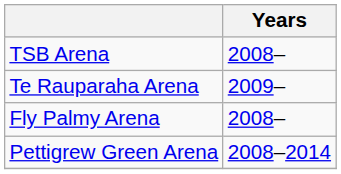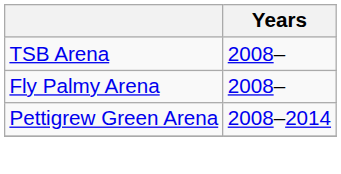- row: Te Rauparaha Arena | 2009–
